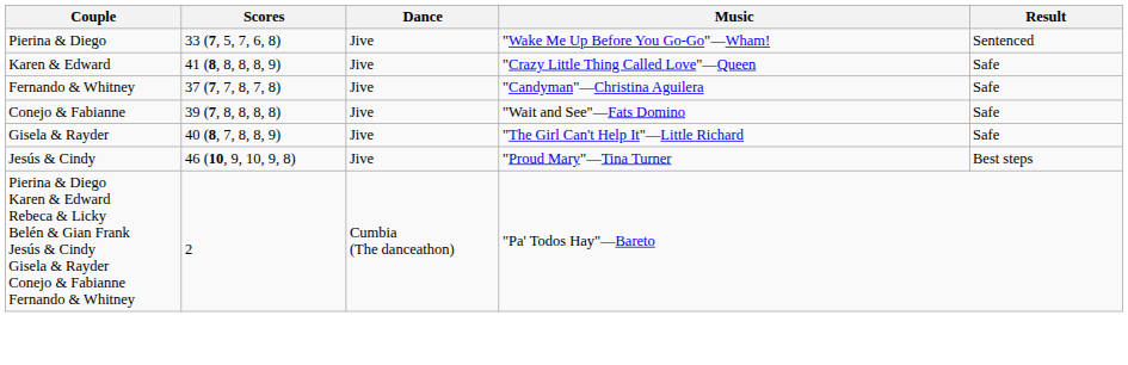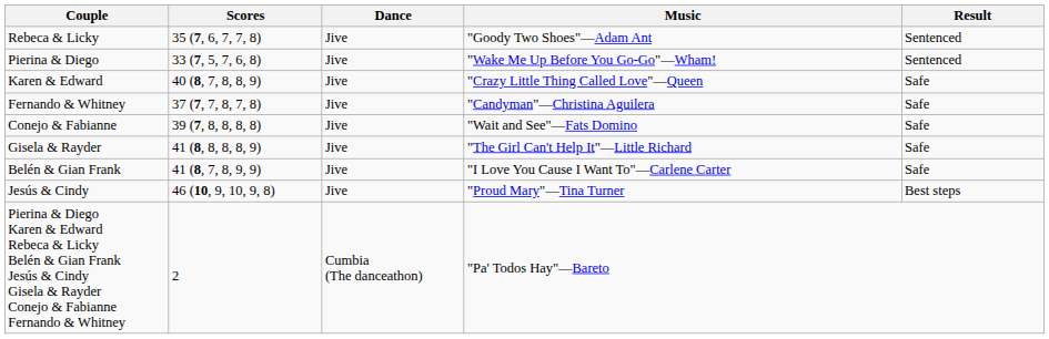+ row: Rebeca & Licky | 35 (7, 6, 7, 7, 8) | Jive | "Goody Two Shoes"—Adam Ant | Sentenced
Karen & Edward | Scores: 41 (8, 8, 8, 8, 9) -> 40 (8, 7, 8, 8, 9)
Gisela & Rayder | Scores: 40 (8, 7, 8, 8, 9) -> 41 (8, 8, 8, 8, 9)
+ row: Belén & Gian Frank | 41 (8, 7, 8, 9, 9) | Jive | "I Love You Cause I Want To"—Carlene Carter | Safe
